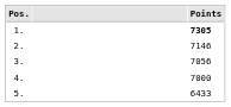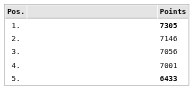4. | Points: 7000 -> 7001
5. | Points: normal -> bold
